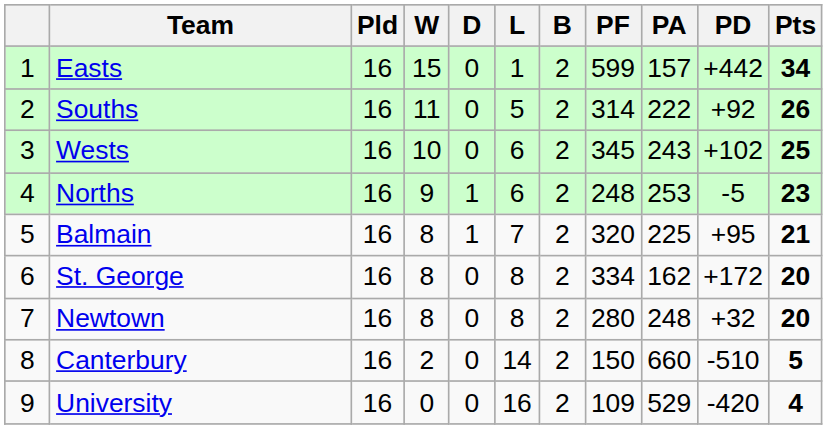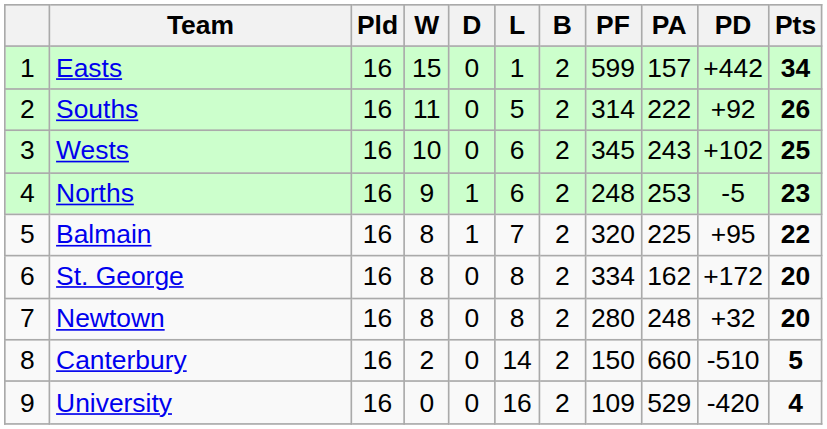Balmain | Pts: 21 -> 22
